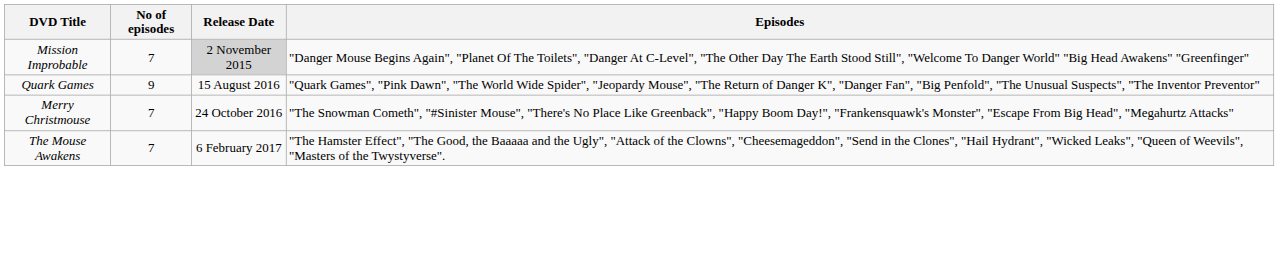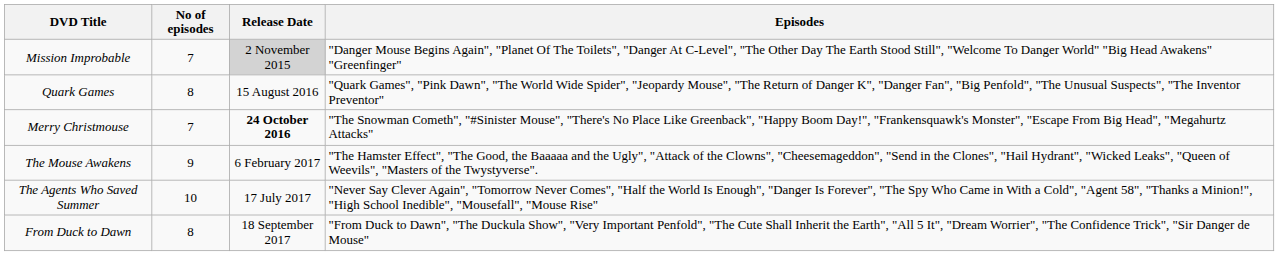Quark Games | No of episodes: 9 -> 8
Merry Christmouse | Release Date: normal -> bold
The Mouse Awakens | No of episodes: 7 -> 9
+ row: The Agents Who Saved Summer | 10 | 17 July 2017 | "Never Say Clever Again", "Tomorrow Never Comes", "Half the World Is Enough", "Danger Is Forever", "The Spy Who Came in With a Cold", "Agent 58", "Thanks a Minion!", "High School Inedible", "Mousefall", "Mouse Rise"
+ row: From Duck to Dawn | 8 | 18 September 2017 | "From Duck to Dawn", "The Duckula Show", "Very Important Penfold", "The Cute Shall Inherit the Earth", "All 5 It", "Dream Worrier", "The Confidence Trick", "Sir Danger de Mouse"
